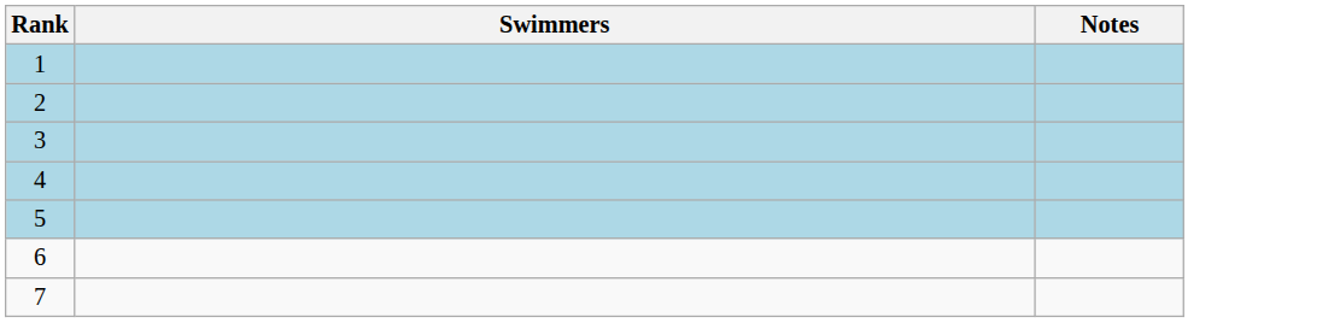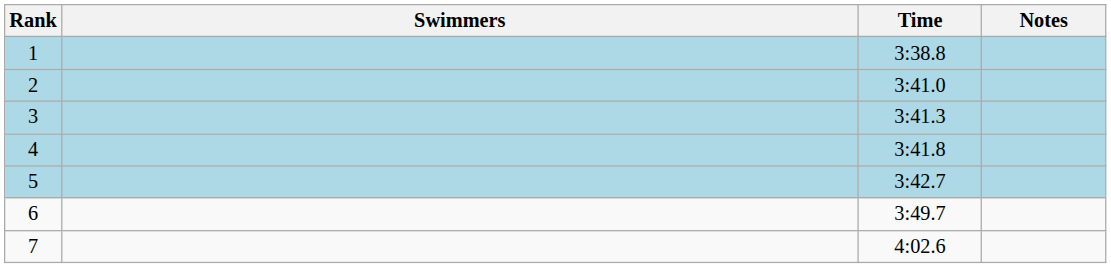+ column: Time | 3:38.8 | 3:41.0 | 3:41.3 | 3:41.8 | 3:42.7 | 3:49.7 | 4:02.6
